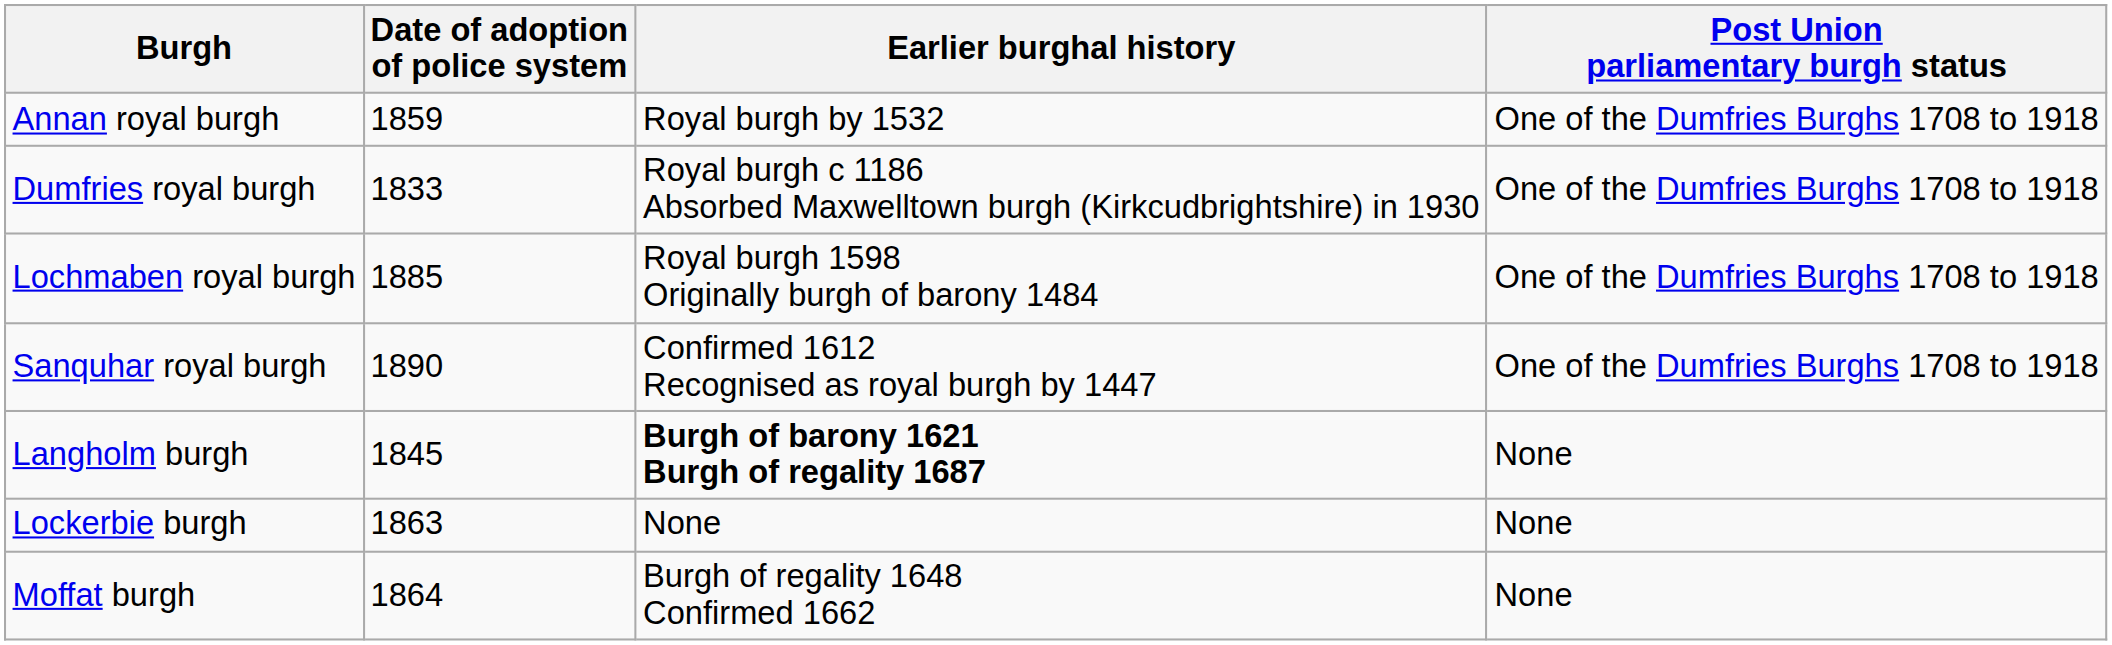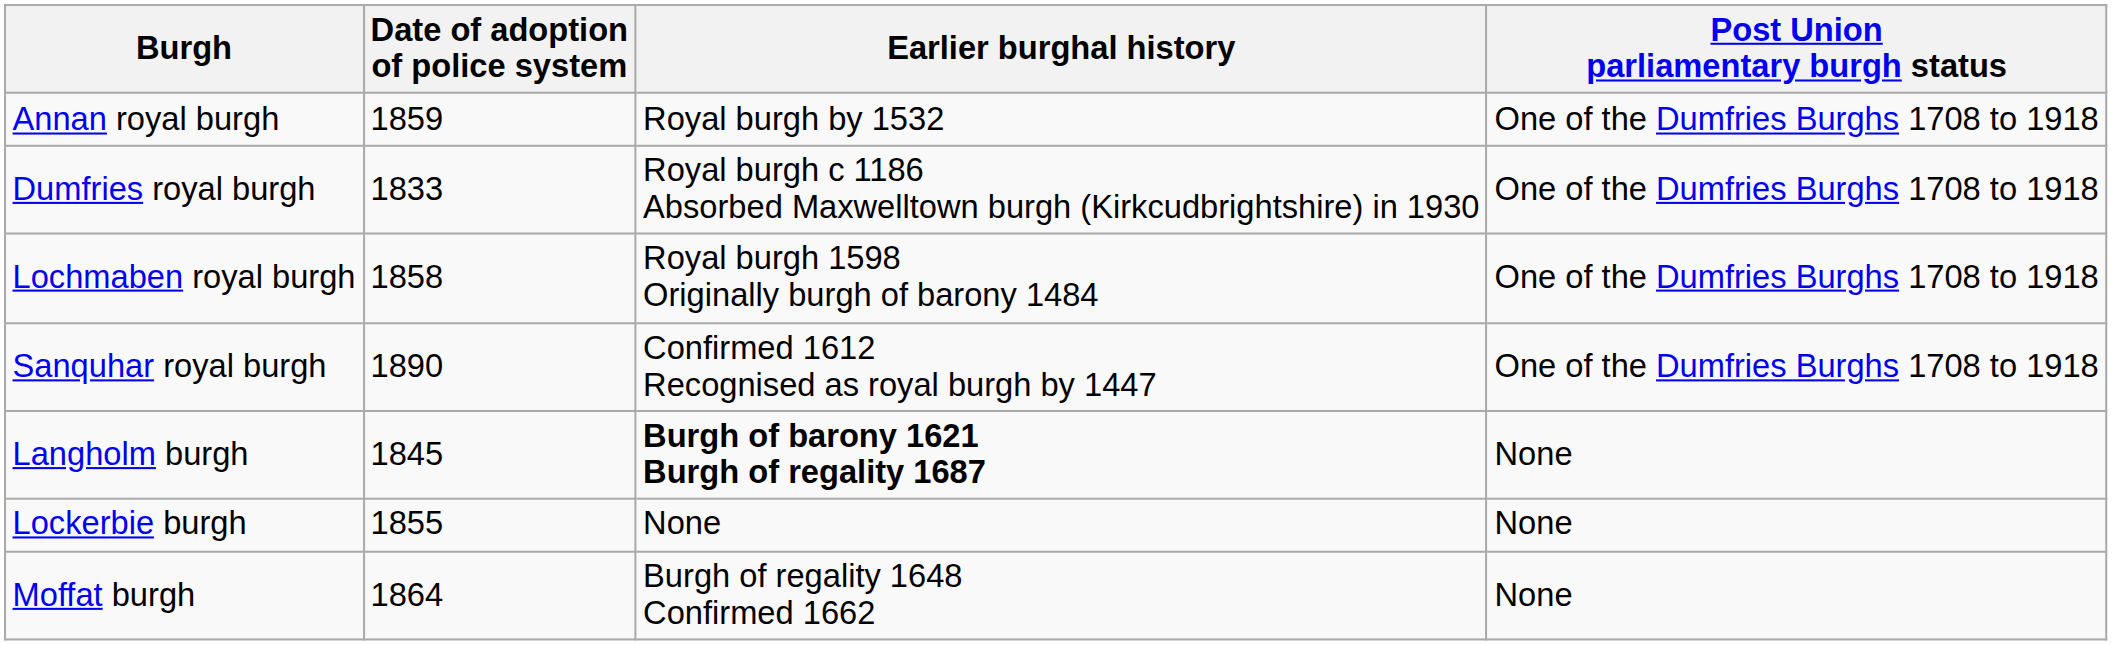Lochmaben royal burgh | Date of adoption of police system: 1885 -> 1858
Lockerbie burgh | Date of adoption of police system: 1863 -> 1855
